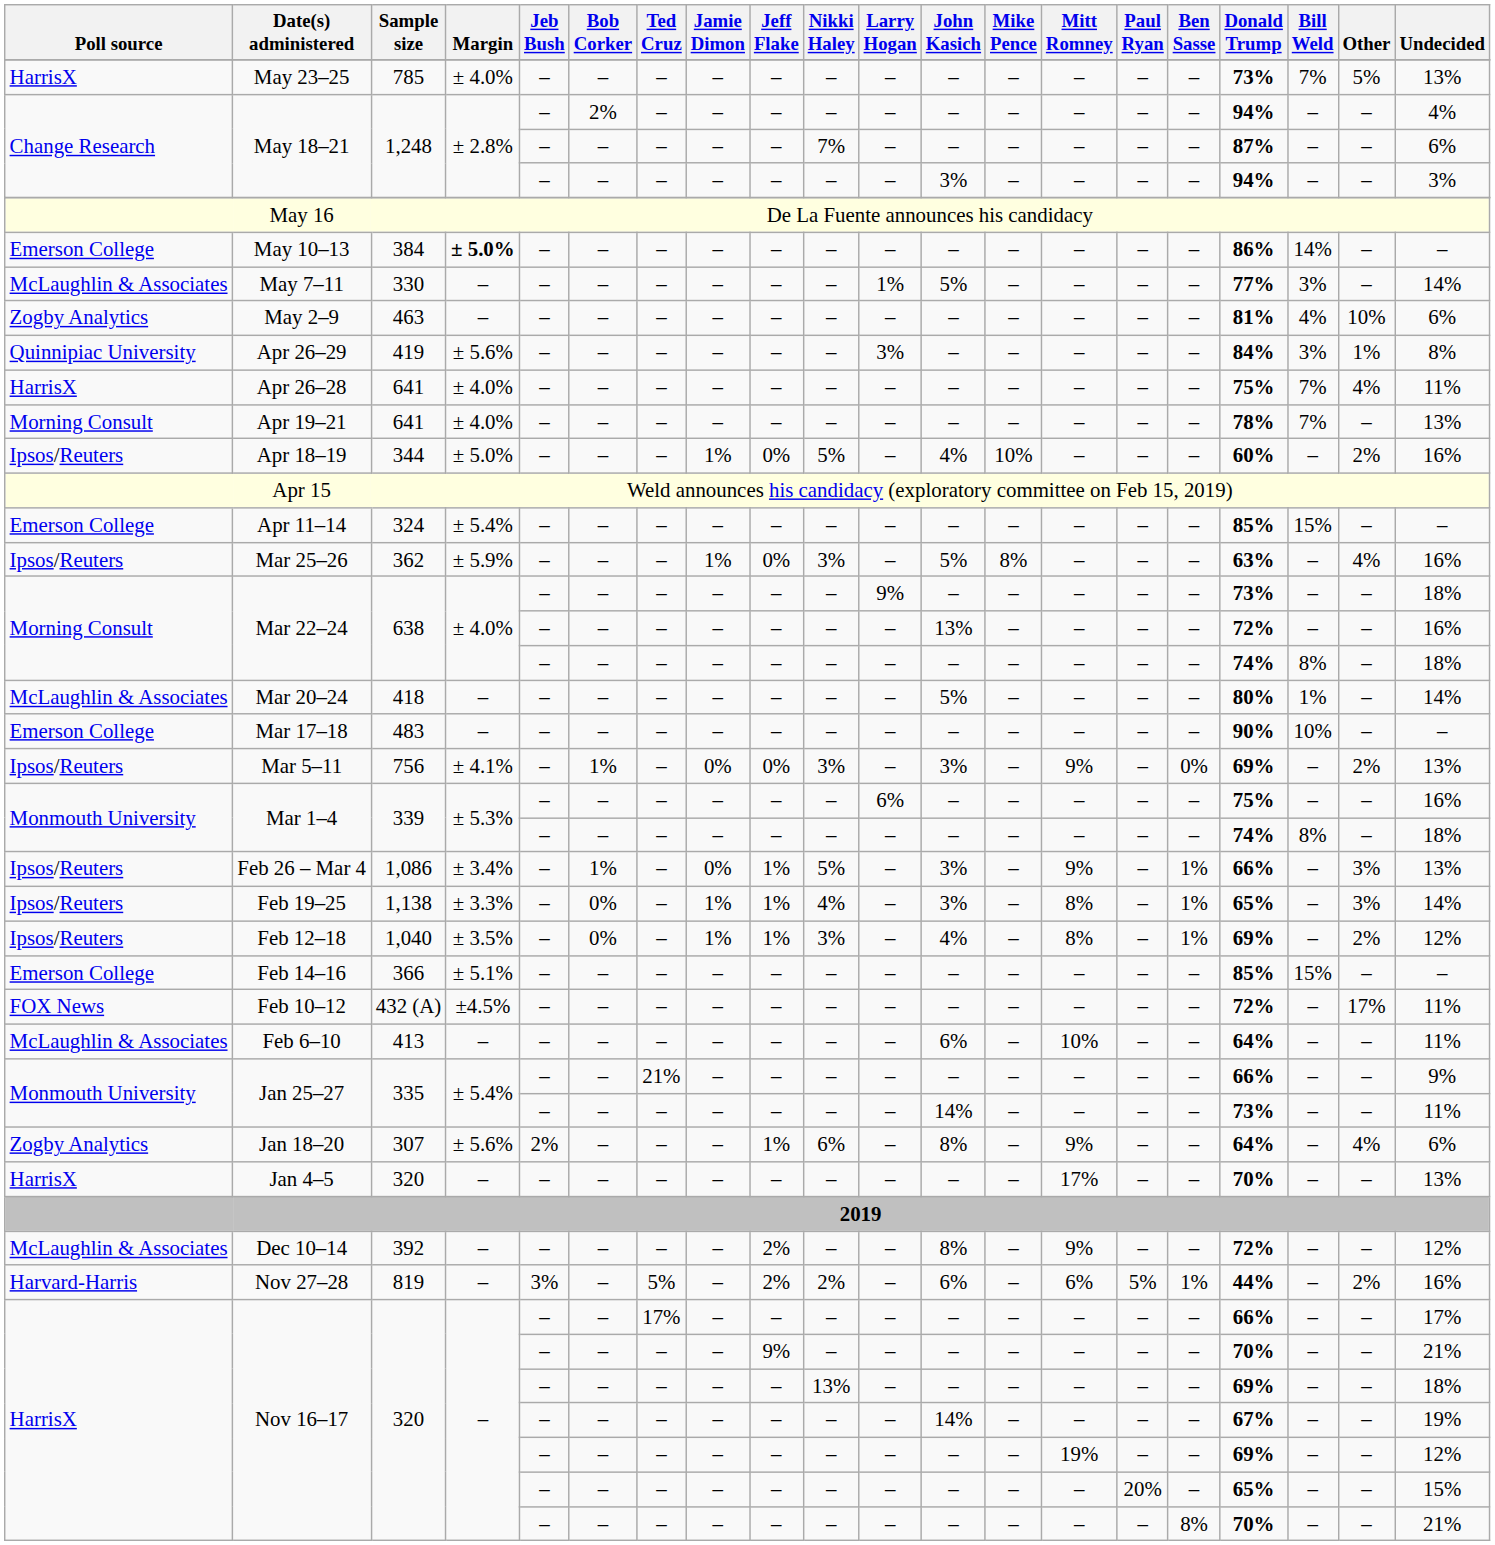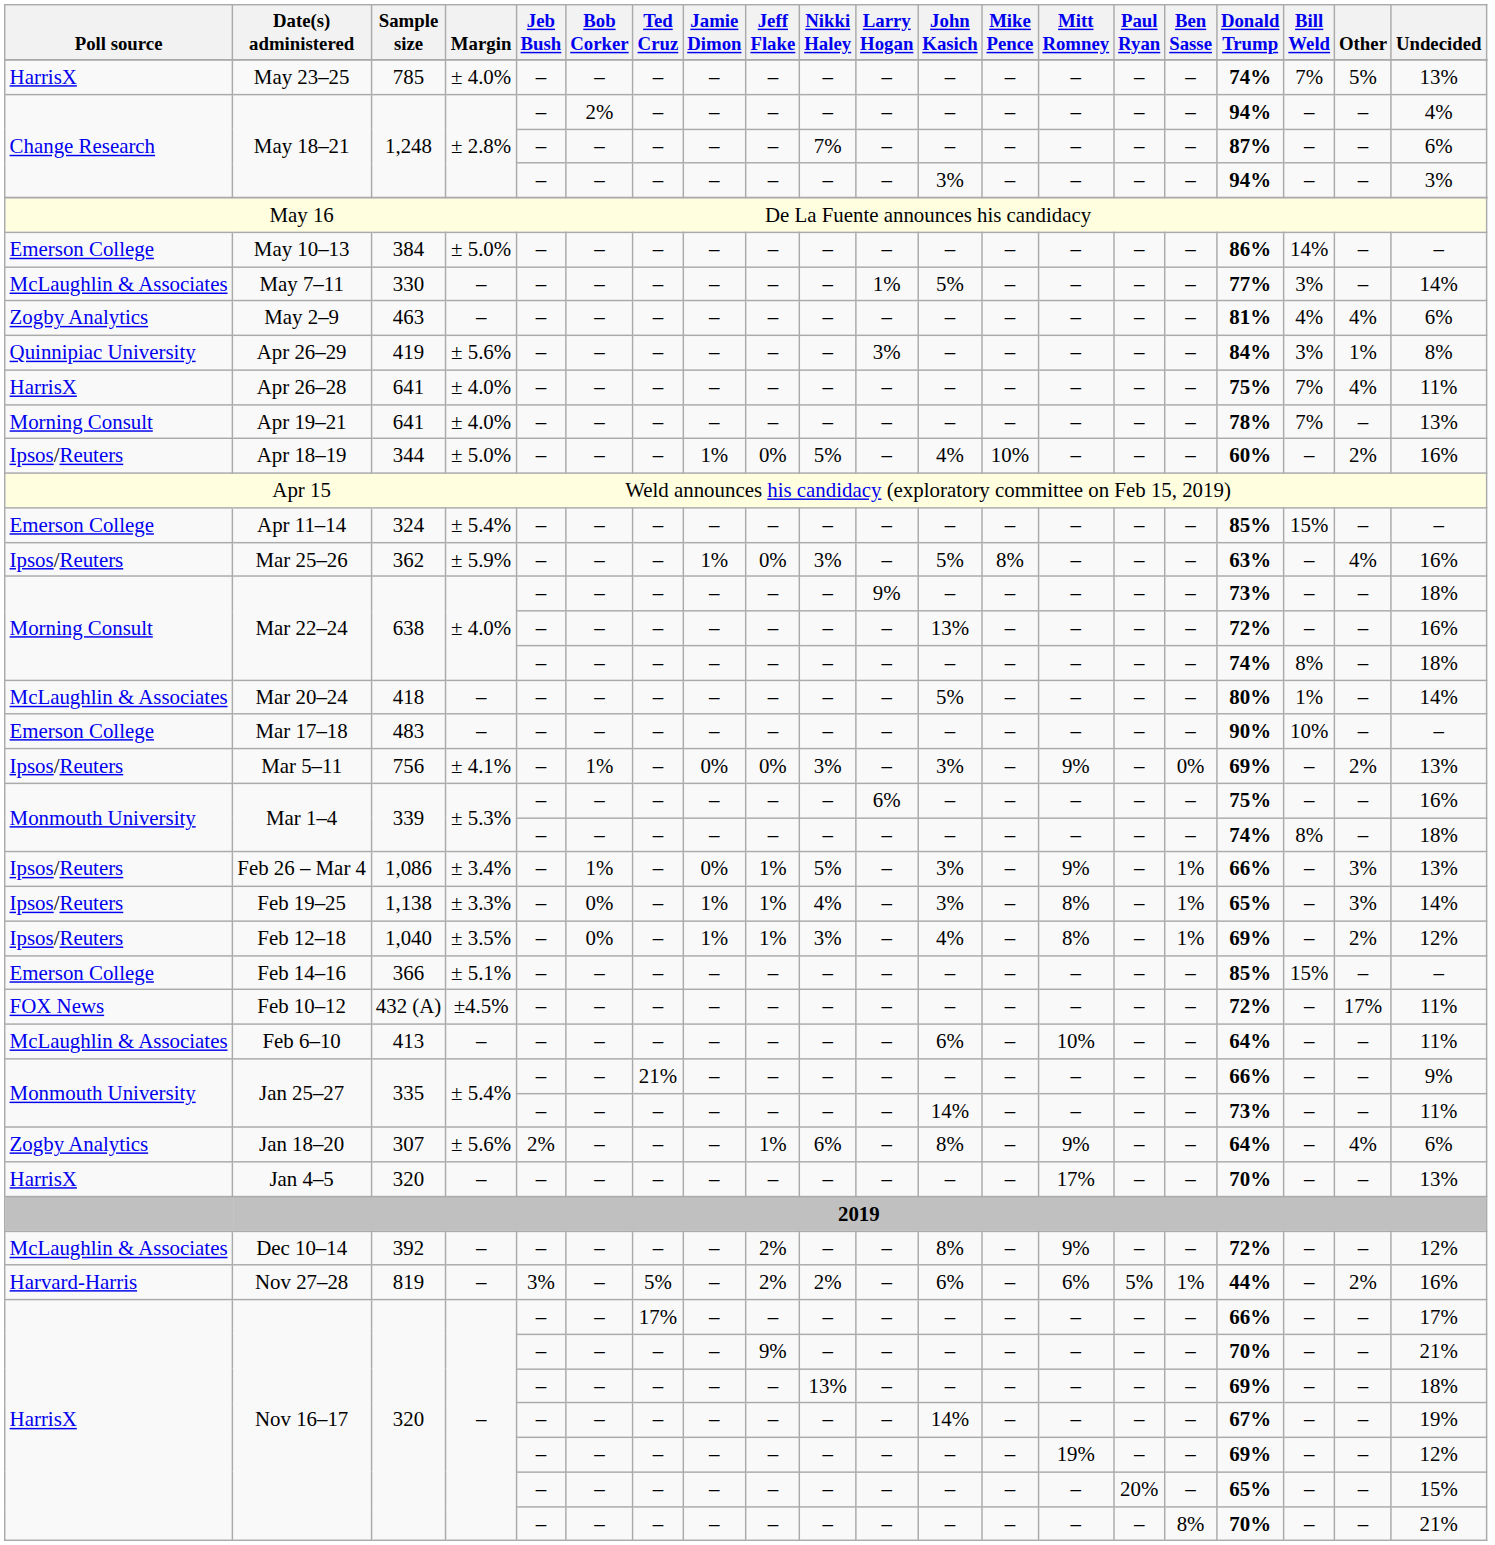May 23–25 | Donald Trump: 73% -> 74%
May 10–13 | Margin: bold -> normal
May 2–9 | Other: 10% -> 4%
